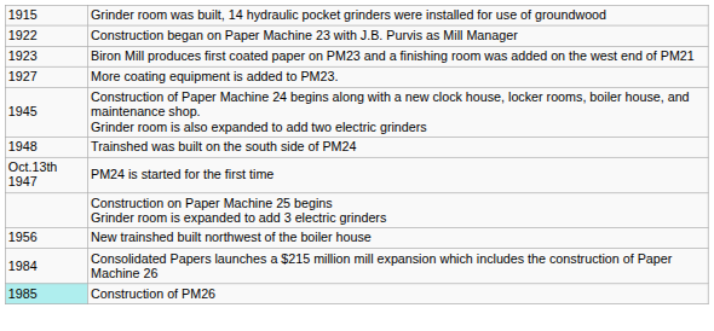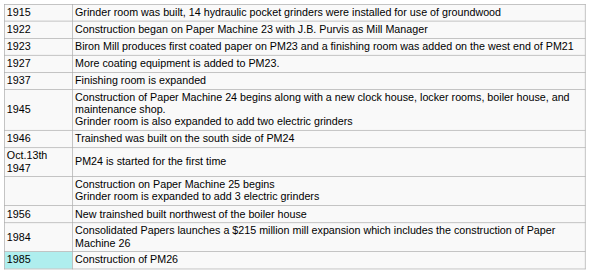+ row: 1937 | Finishing room is expanded
Trainshed was built on the south side of PM24 | column 1: 1948 -> 1946
